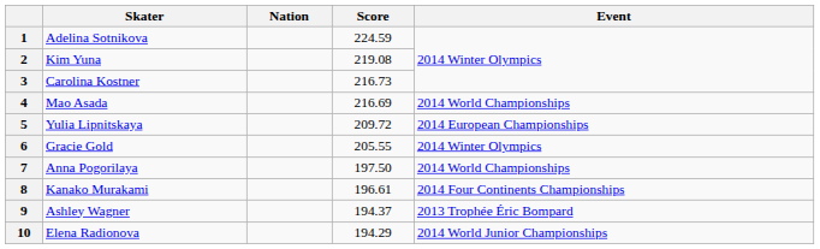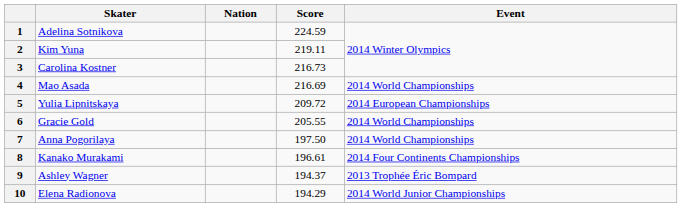2 | Score: 219.08 -> 219.11
6 | Event: 2014 Winter Olympics -> 2014 World Championships
